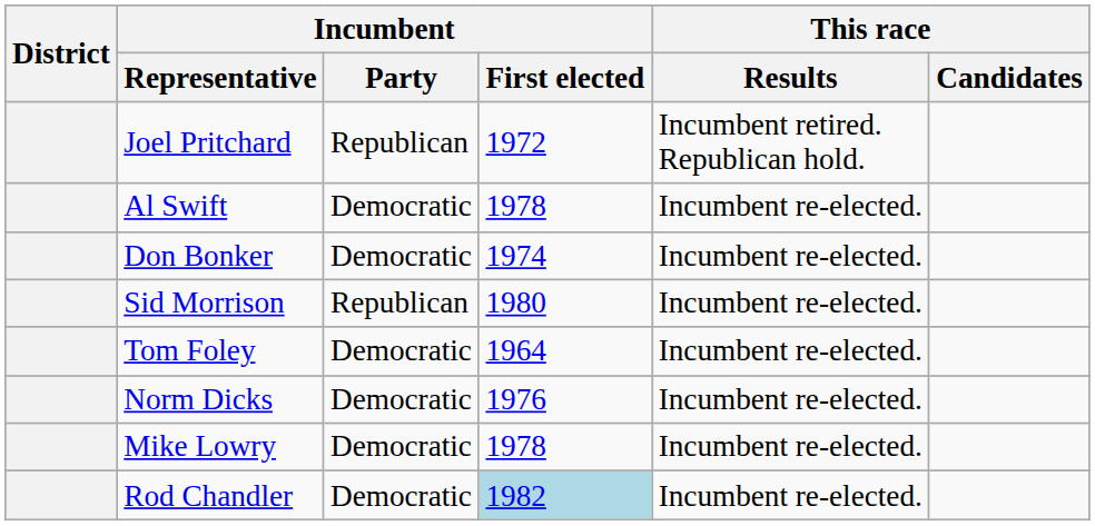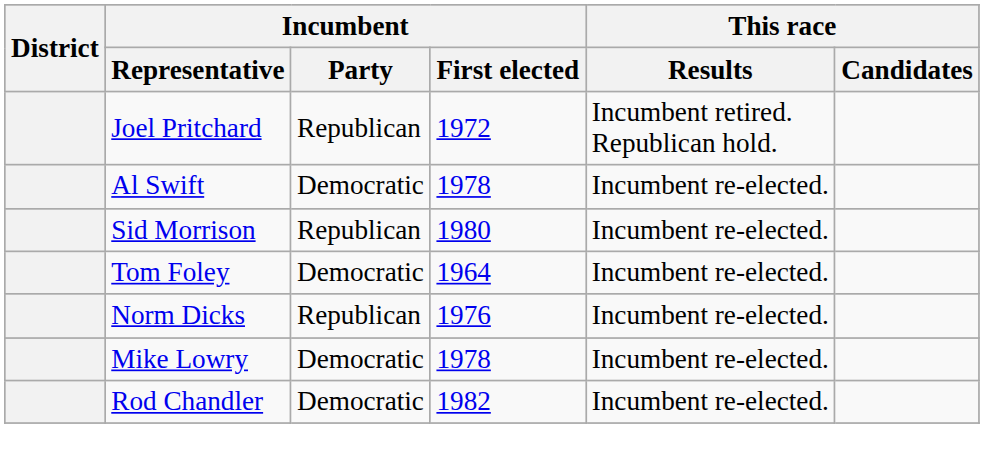- row: Don Bonker | Democratic | 1974 | Incumbent re-elected.
Norm Dicks | Incumbent / Party: Democratic -> Republican
Rod Chandler | Incumbent / First elected: lightblue background -> no background
